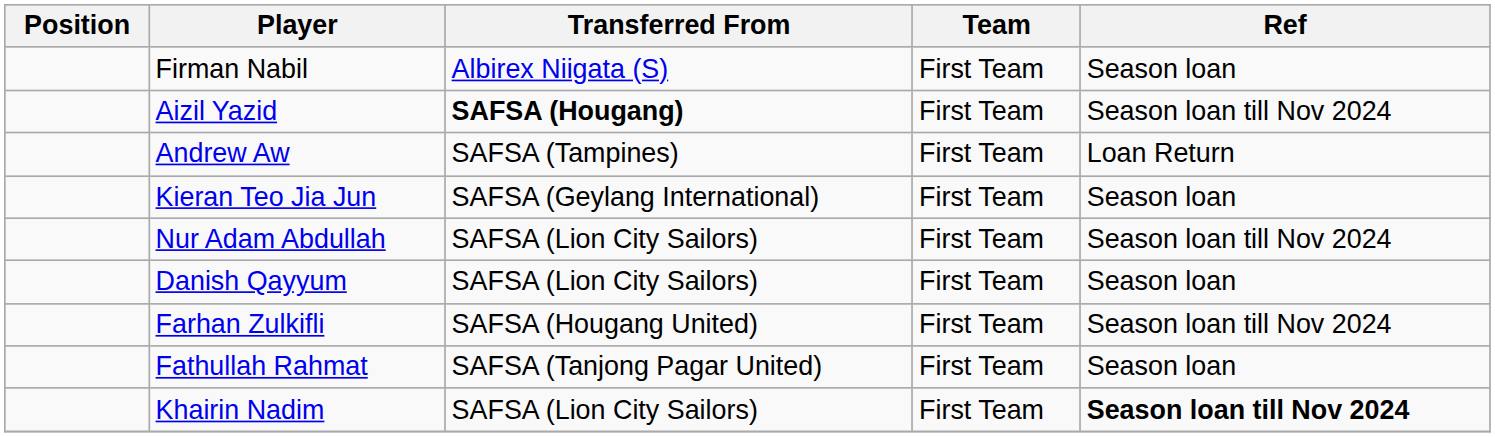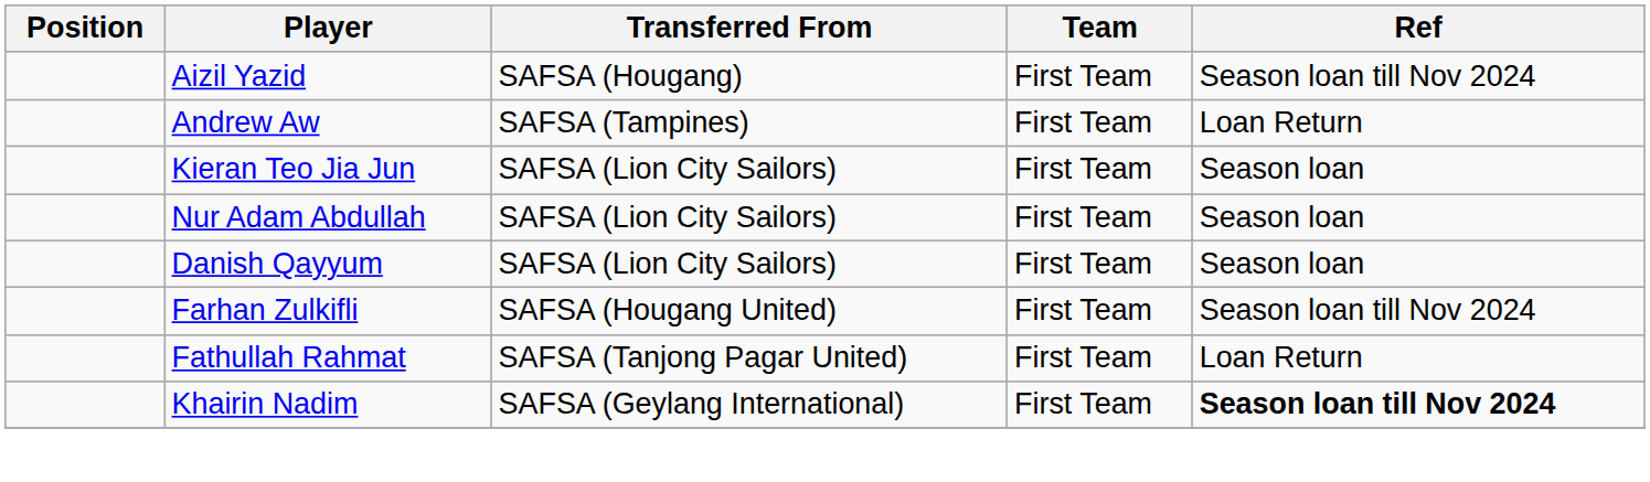- row: Firman Nabil | Albirex Niigata (S) | First Team | Season loan
Aizil Yazid | Transferred From: bold -> normal
Kieran Teo Jia Jun | Transferred From: SAFSA (Geylang International) -> SAFSA (Lion City Sailors)
Nur Adam Abdullah | Ref: Season loan till Nov 2024 -> Season loan
Fathullah Rahmat | Ref: Season loan -> Loan Return
Khairin Nadim | Transferred From: SAFSA (Lion City Sailors) -> SAFSA (Geylang International)
